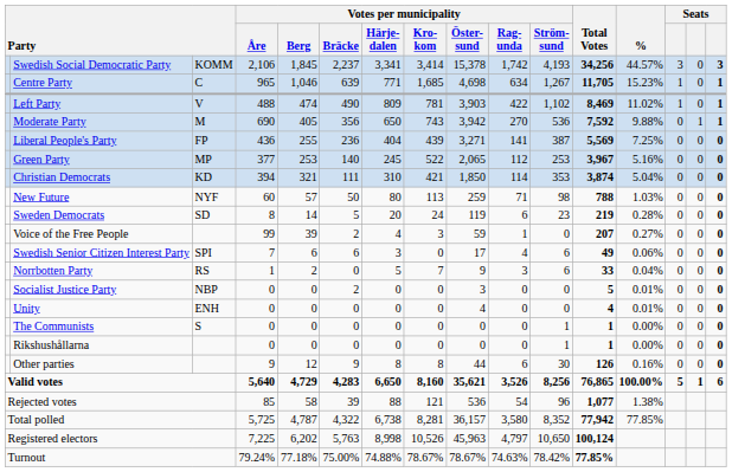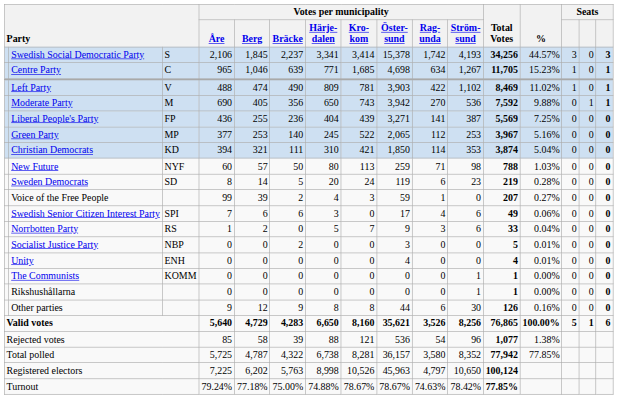Swedish Social Democratic Party | column 3: KOMM -> S
The Communists | column 3: S -> KOMM
